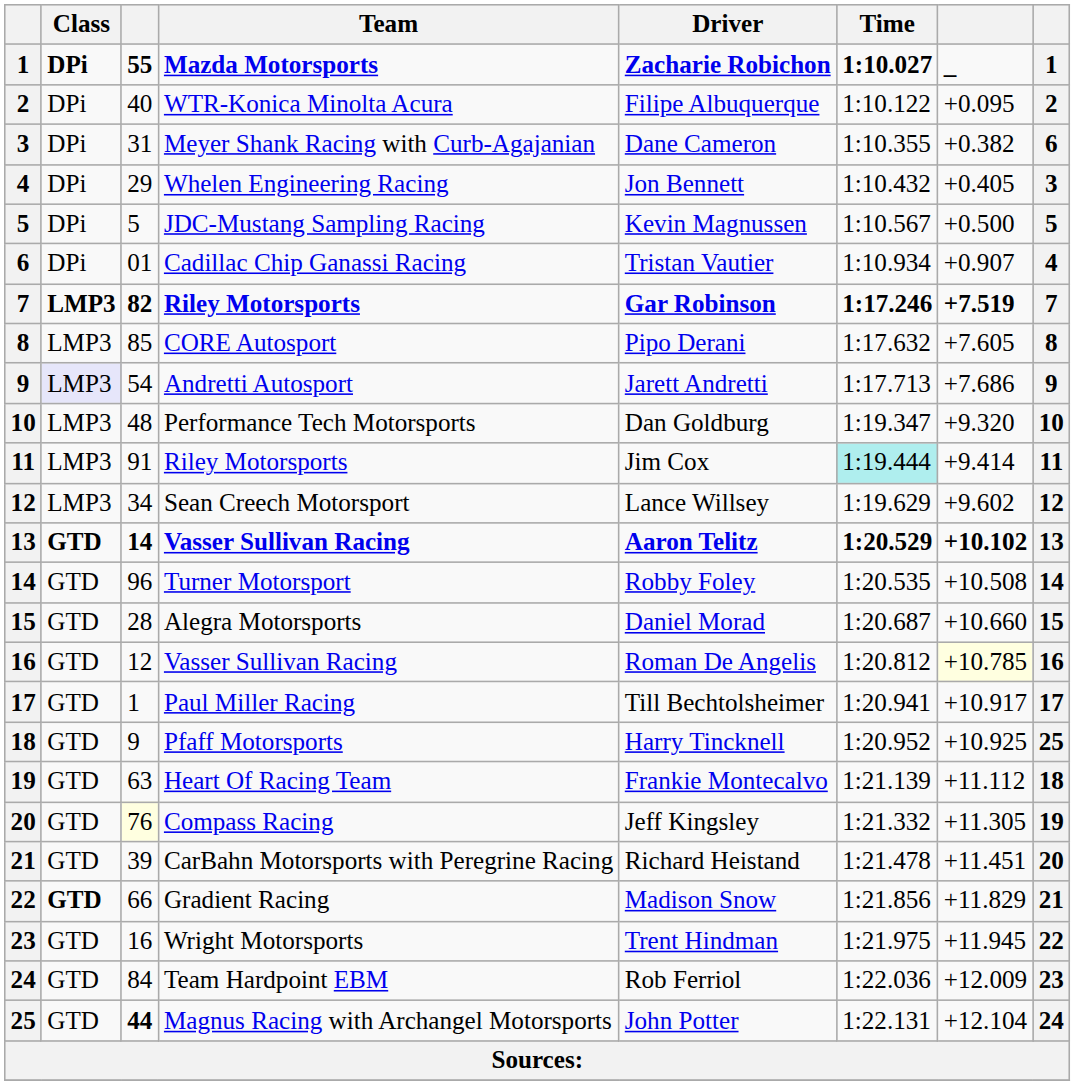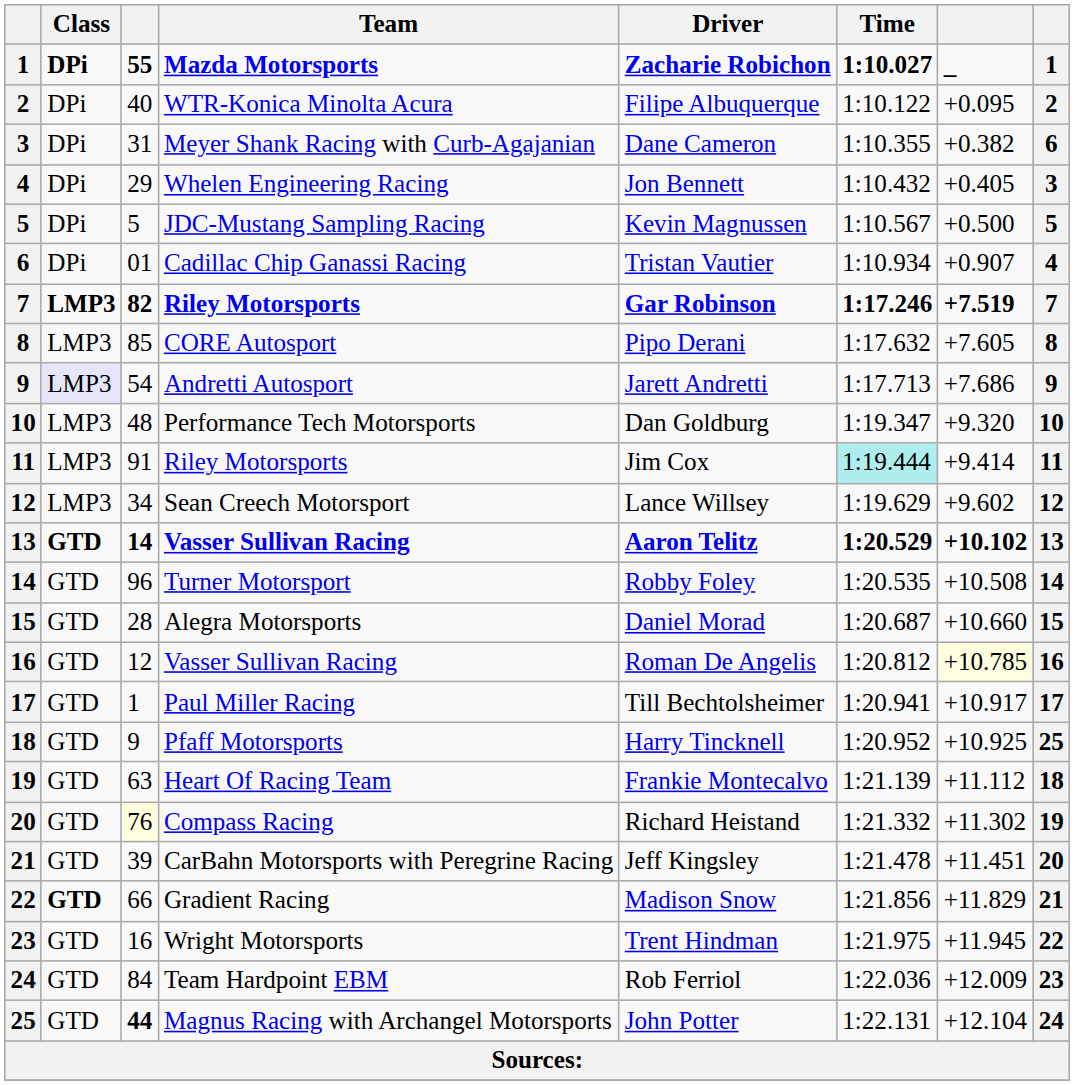Compass Racing | Driver: Jeff Kingsley -> Richard Heistand
Compass Racing | column 7: +11.305 -> +11.302
CarBahn Motorsports with Peregrine Racing | Driver: Richard Heistand -> Jeff Kingsley
